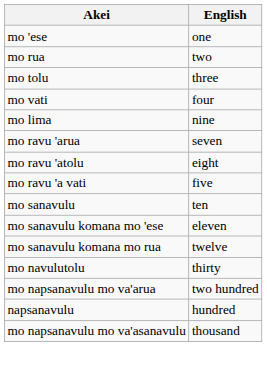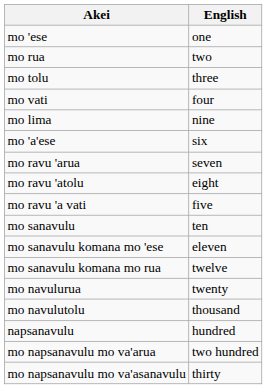+ row: mo 'a'ese | six
+ row: mo navulurua | twenty
mo navulutolu | English: thirty -> thousand
rows swapped: napsanavulu <-> mo napsanavulu mo va'arua
mo napsanavulu mo va'asanavulu | English: thousand -> thirty
